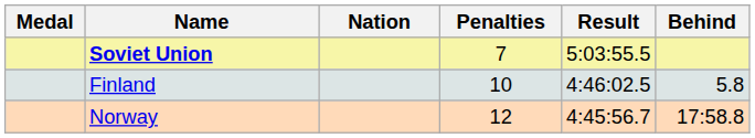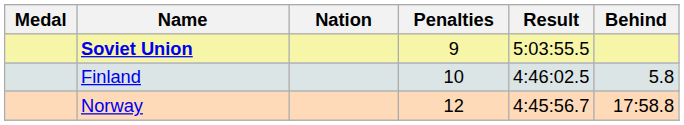Soviet Union | Penalties: 7 -> 9
